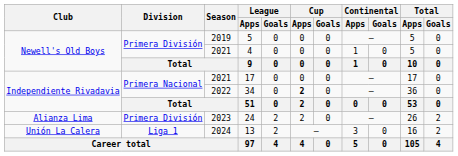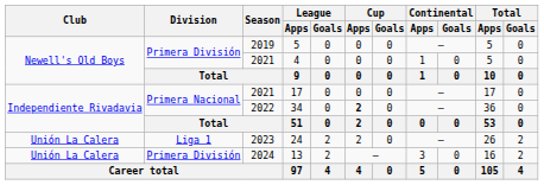24 | Club: Alianza Lima -> Unión La Calera
24 | Division: Primera División -> Liga 1
13 | Division: Liga 1 -> Primera División
